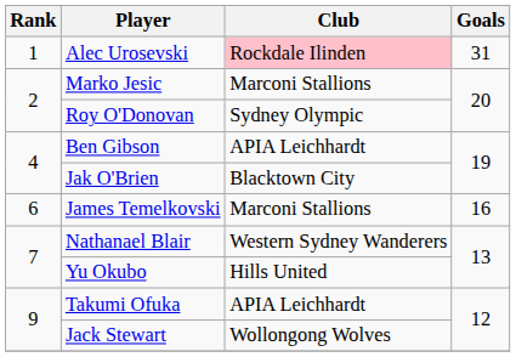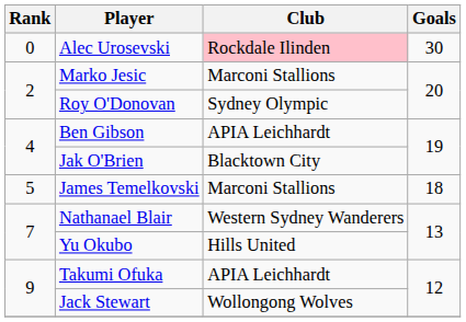Alec Urosevski | Rank: 1 -> 0
Alec Urosevski | Goals: 31 -> 30
James Temelkovski | Rank: 6 -> 5
James Temelkovski | Goals: 16 -> 18
